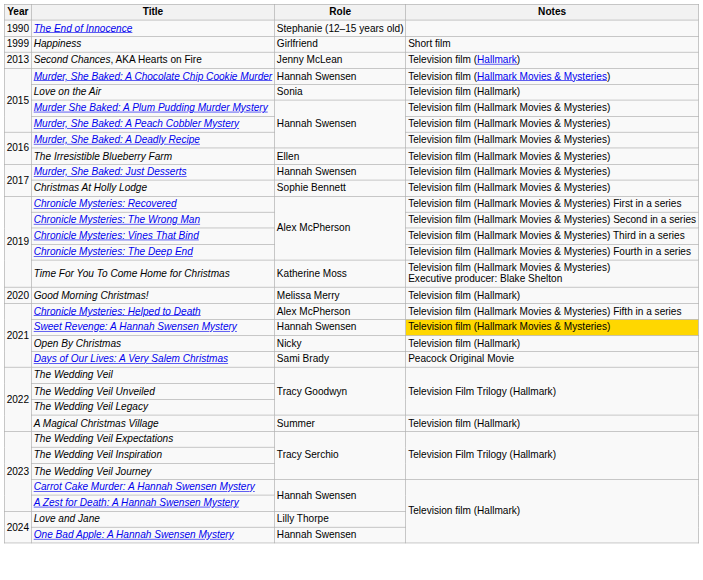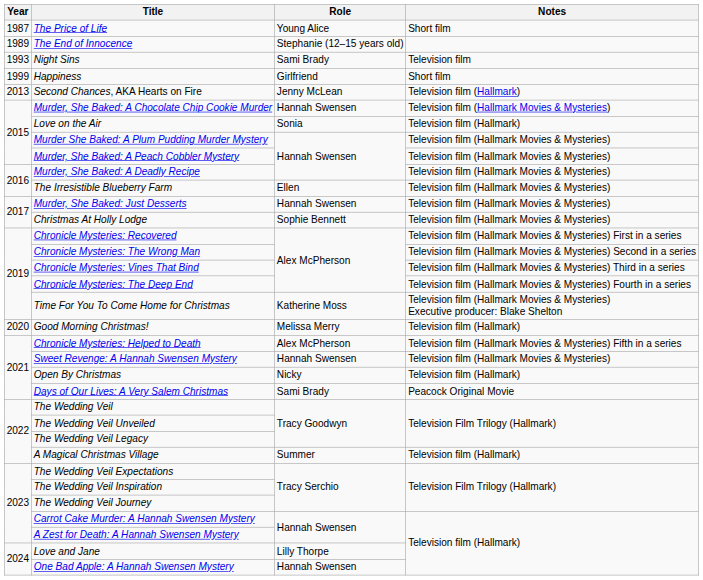+ row: 1987 | The Price of Life | Young Alice | Short film
The End of Innocence | Year: 1990 -> 1989
+ row: 1993 | Night Sins | Sami Brady | Television film
Sweet Revenge: A Hannah Swensen Mystery | Notes: gold background -> no background
